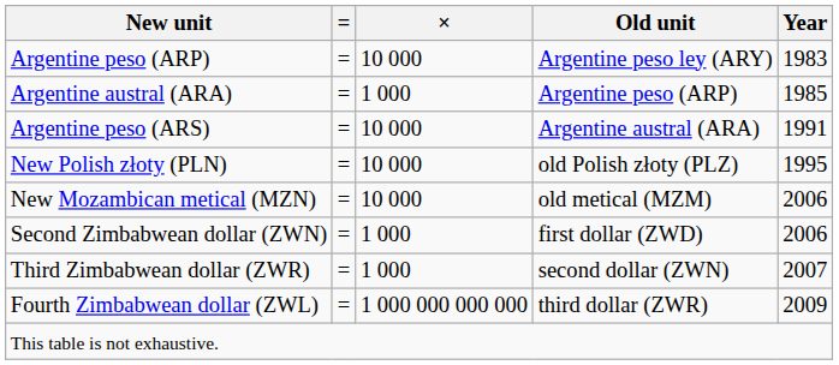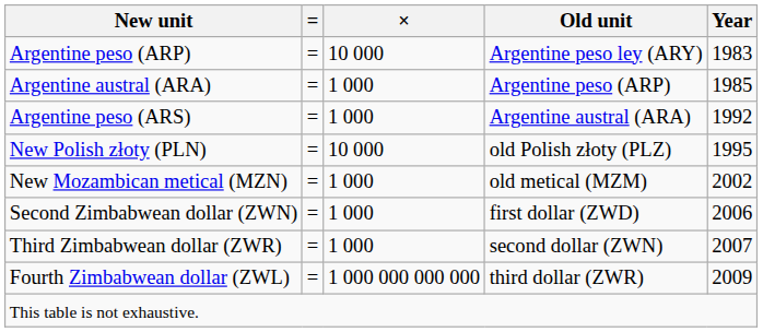Argentine peso (ARS) | ×: 10 000 -> 1 000
Argentine peso (ARS) | Year: 1991 -> 1992
New Mozambican metical (MZN) | ×: 10 000 -> 1 000
New Mozambican metical (MZN) | Year: 2006 -> 2002
